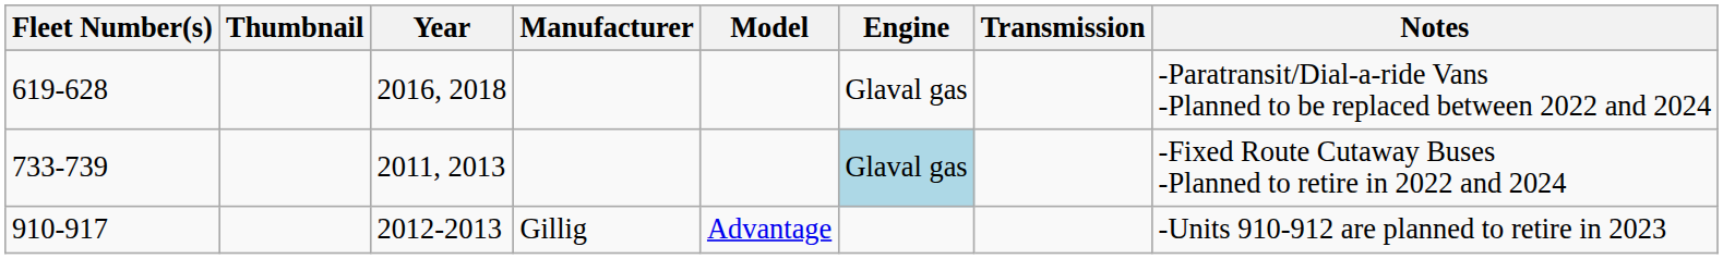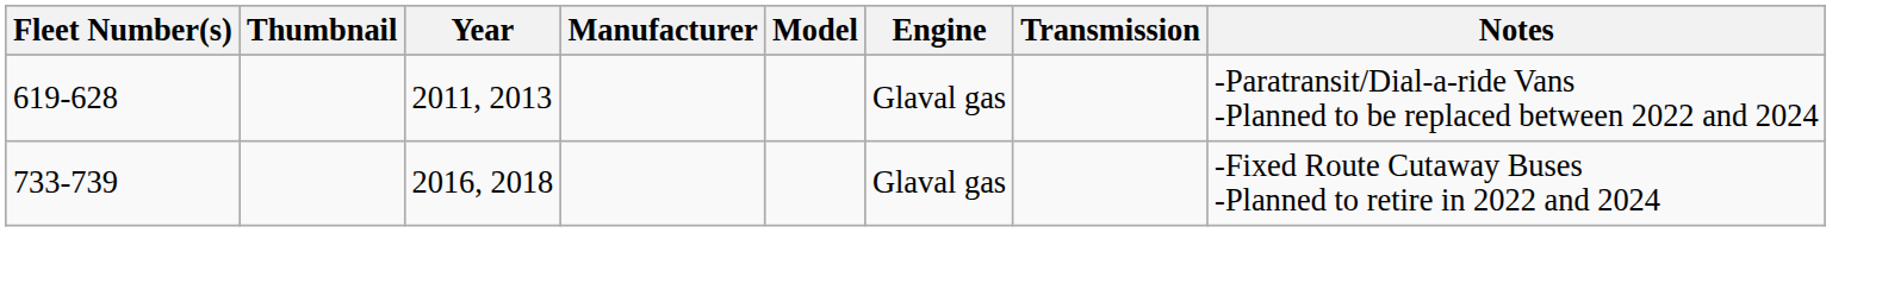619-628 | Year: 2016, 2018 -> 2011, 2013
733-739 | Year: 2011, 2013 -> 2016, 2018
733-739 | Engine: lightblue background -> no background
- row: 910-917 | 2012-2013 | Gillig | Advantage | -Units 910-912 are planned to retire in 2023
